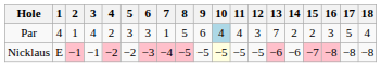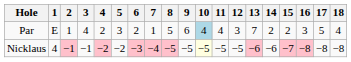Par | 1: 4 -> E
Par | 6: 3 -> 2
Nicklaus | 1: E -> 4
